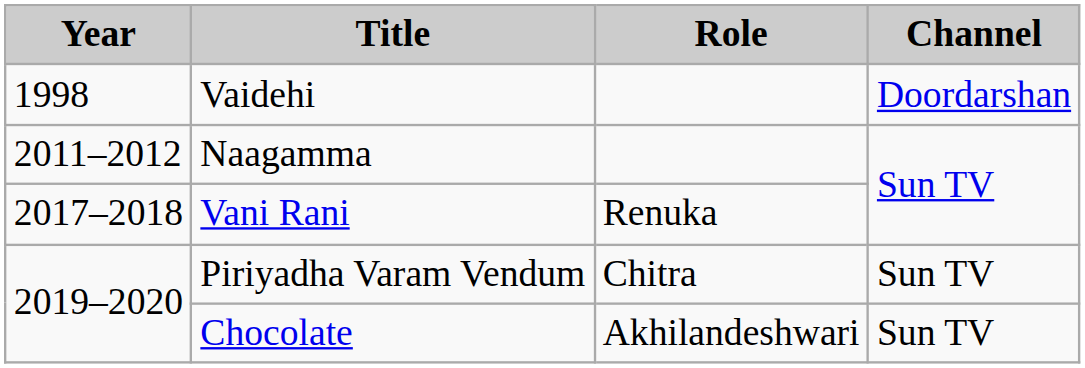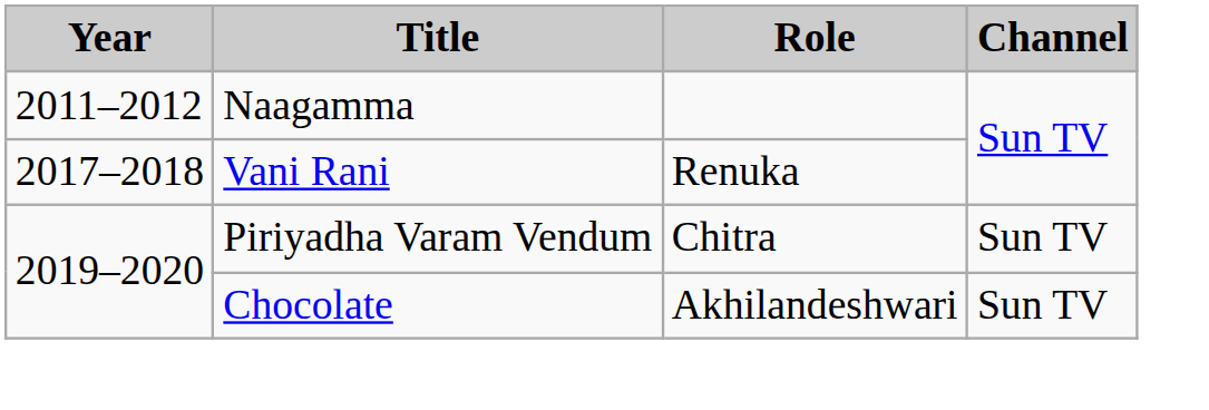- row: 1998 | Vaidehi | Doordarshan
